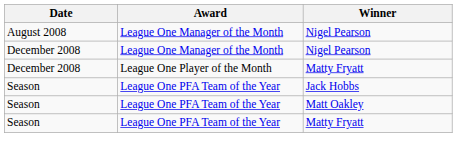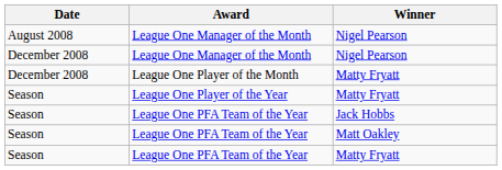+ row: Season | League One Player of the Year | Matty Fryatt
